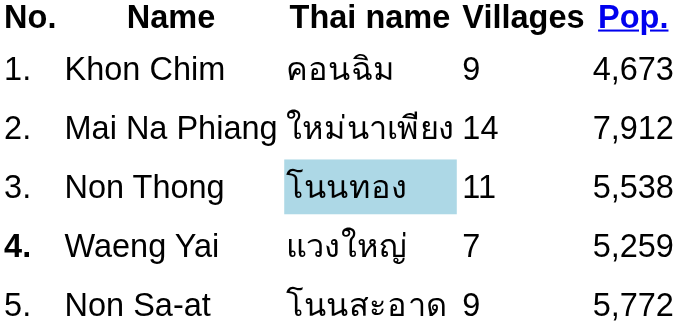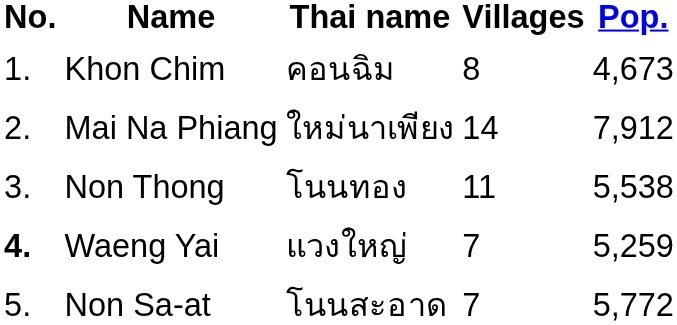Khon Chim | Villages: 9 -> 8
Non Thong | Thai name: lightblue background -> no background
Non Sa-at | Villages: 9 -> 7
